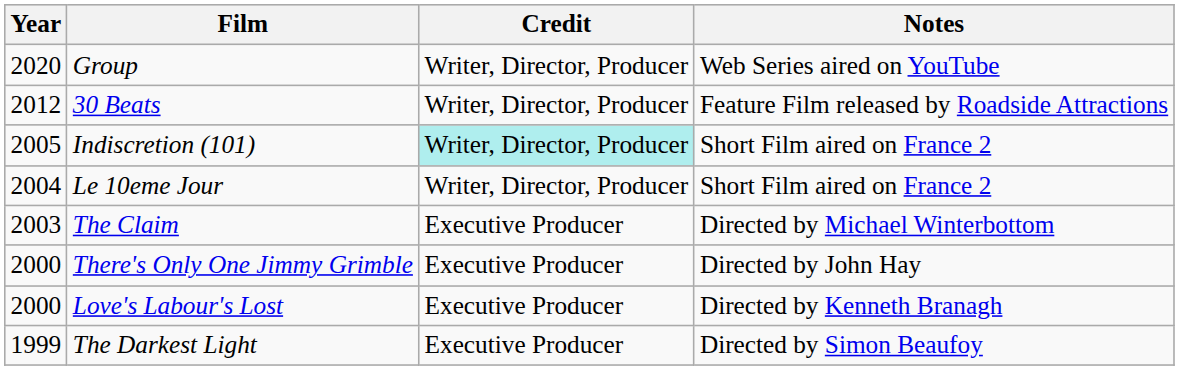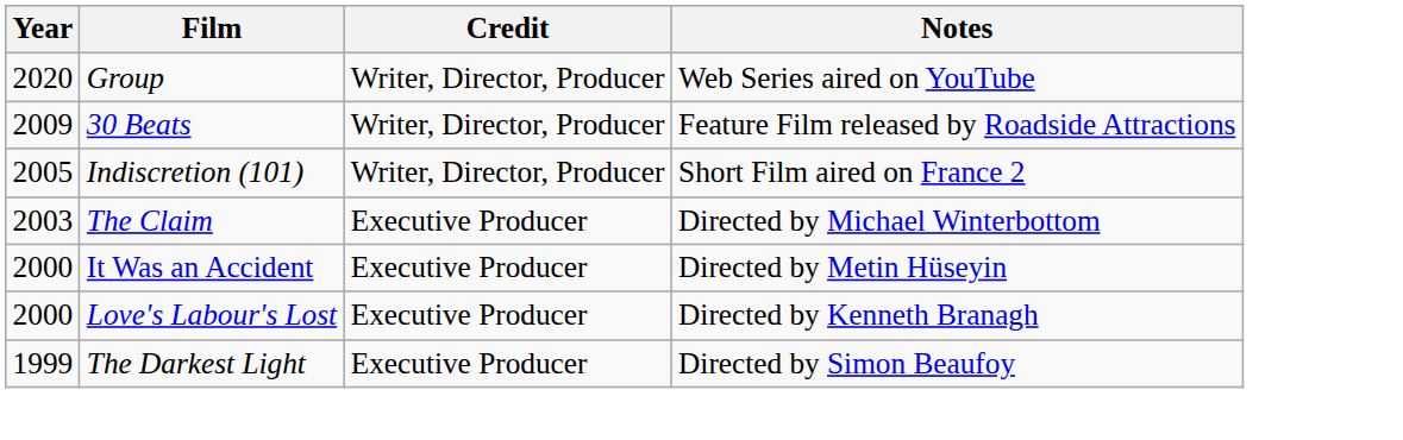30 Beats | Year: 2012 -> 2009
Indiscretion (101) | Credit: paleturquoise background -> no background
- row: 2004 | Le 10eme Jour | Writer, Director, Producer | Short Film aired on France 2
+ row: 2000 | It Was an Accident | Executive Producer | Directed by Metin Hüseyin
- row: 2000 | There's Only One Jimmy Grimble | Executive Producer | Directed by John Hay
